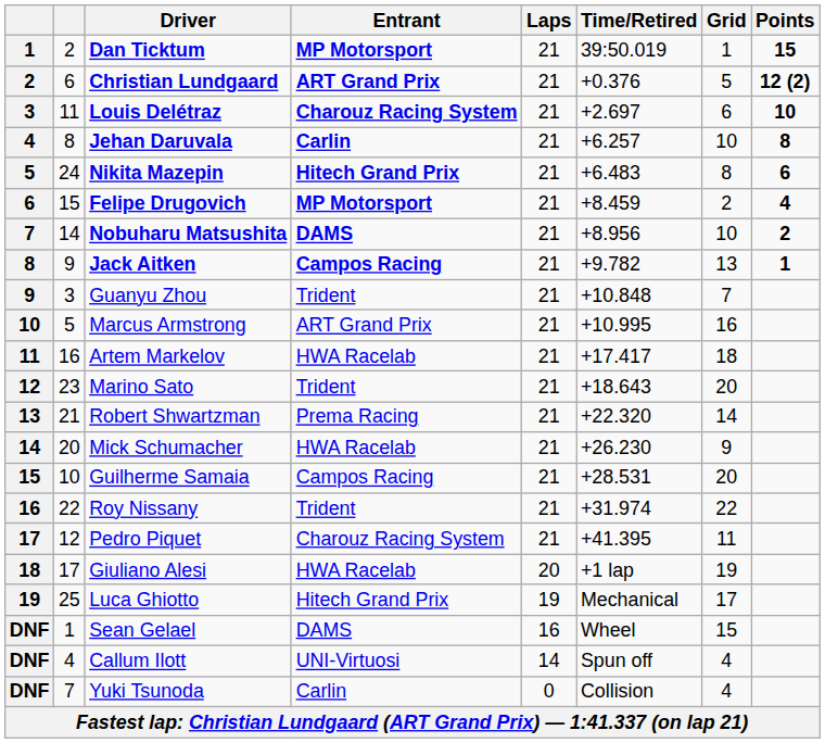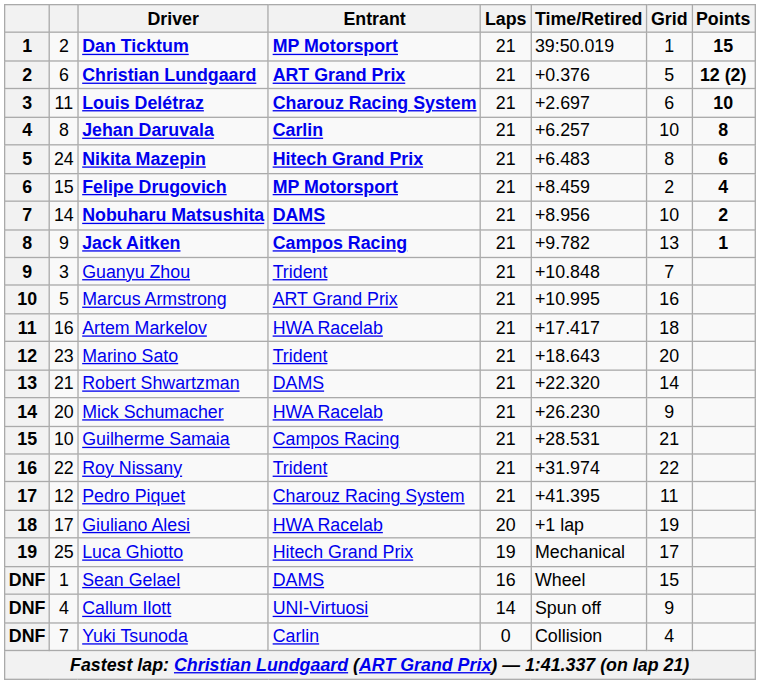Robert Shwartzman | Entrant: Prema Racing -> DAMS
Guilherme Samaia | Grid: 20 -> 21
Callum Ilott | Grid: 4 -> 9
